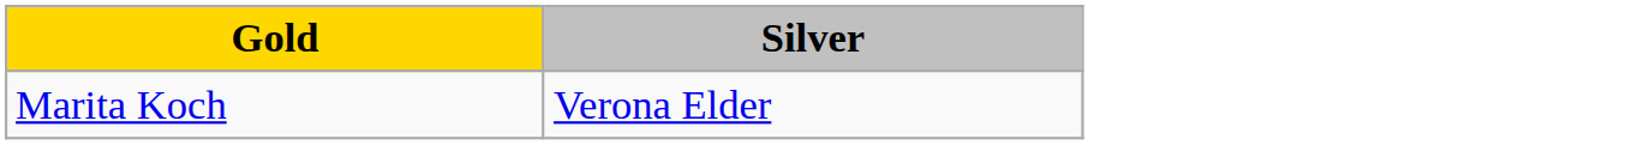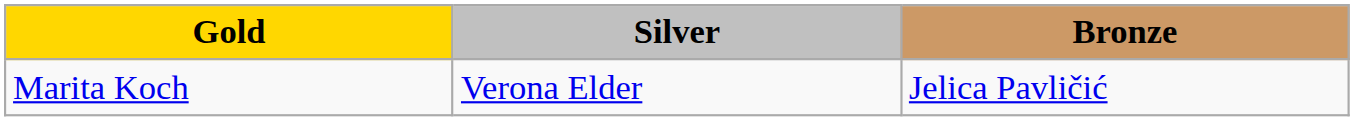+ column: Bronze | Jelica Pavličić
